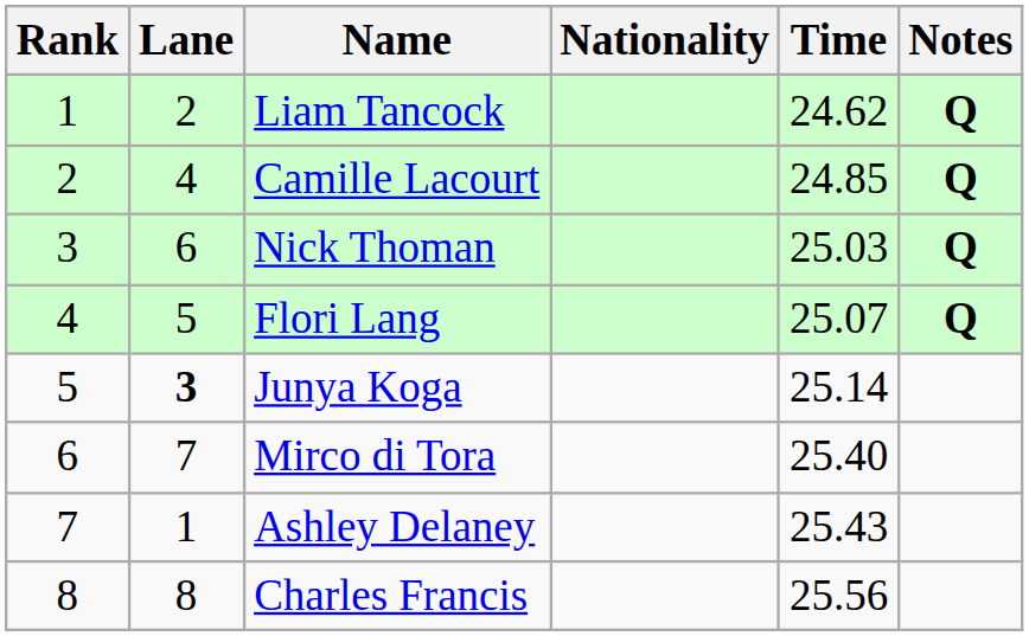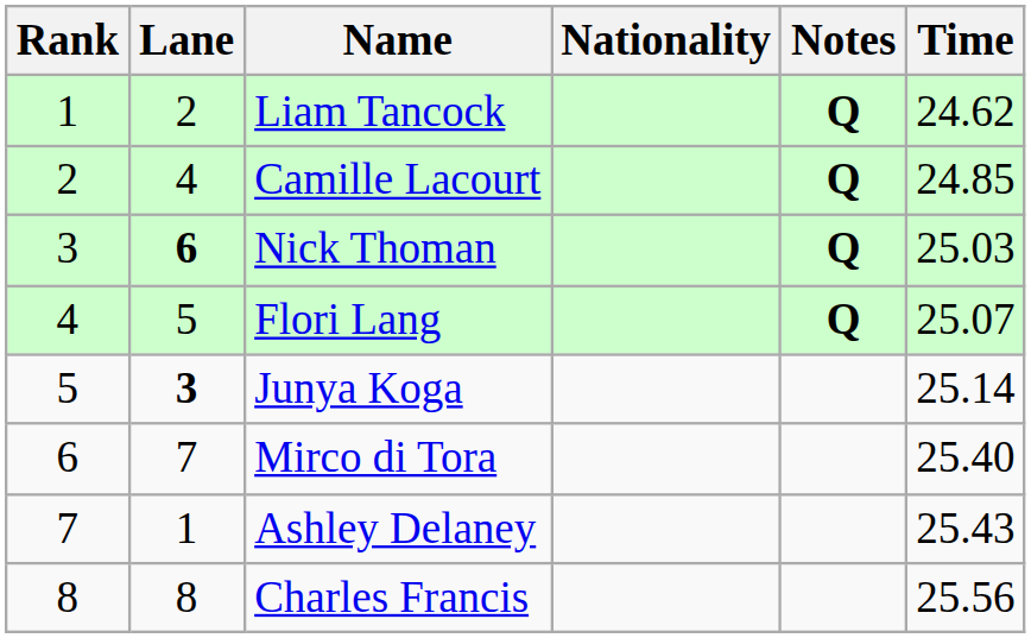columns swapped: Time <-> Notes
Nick Thoman | Lane: normal -> bold
